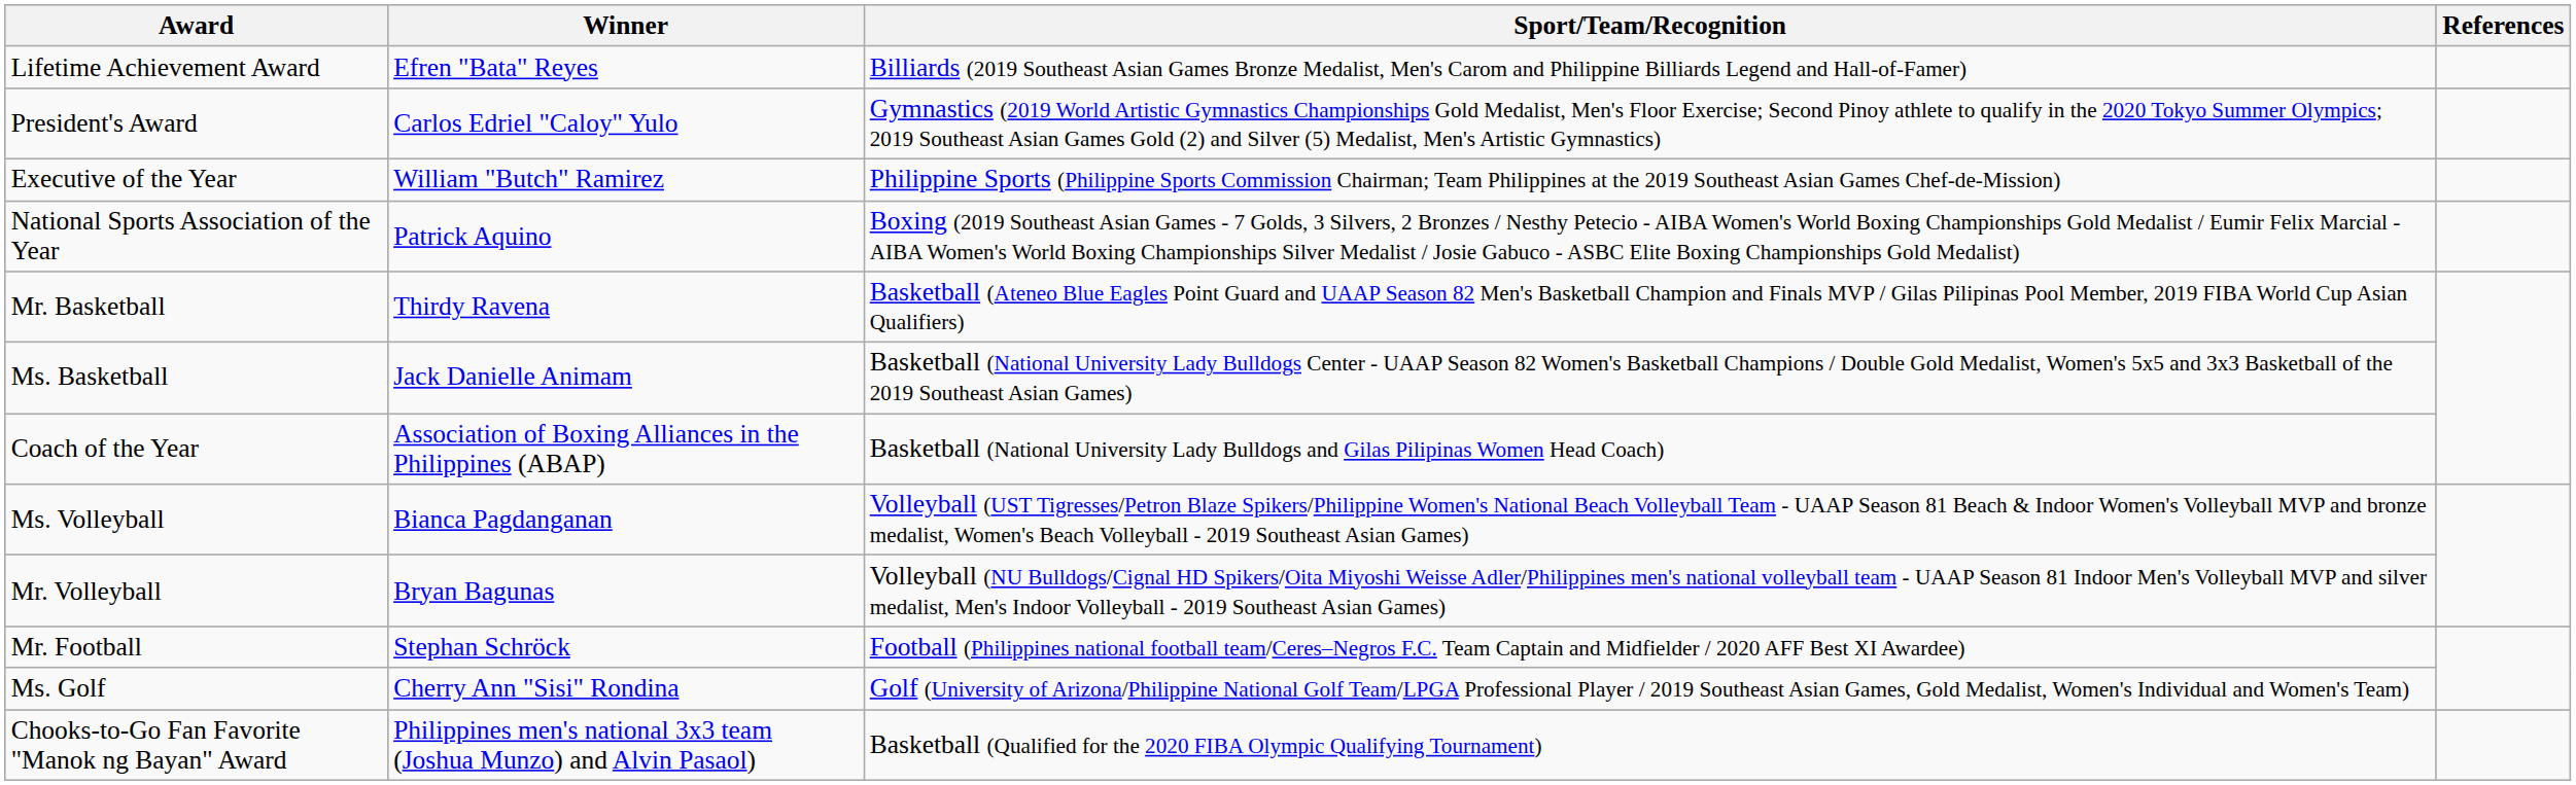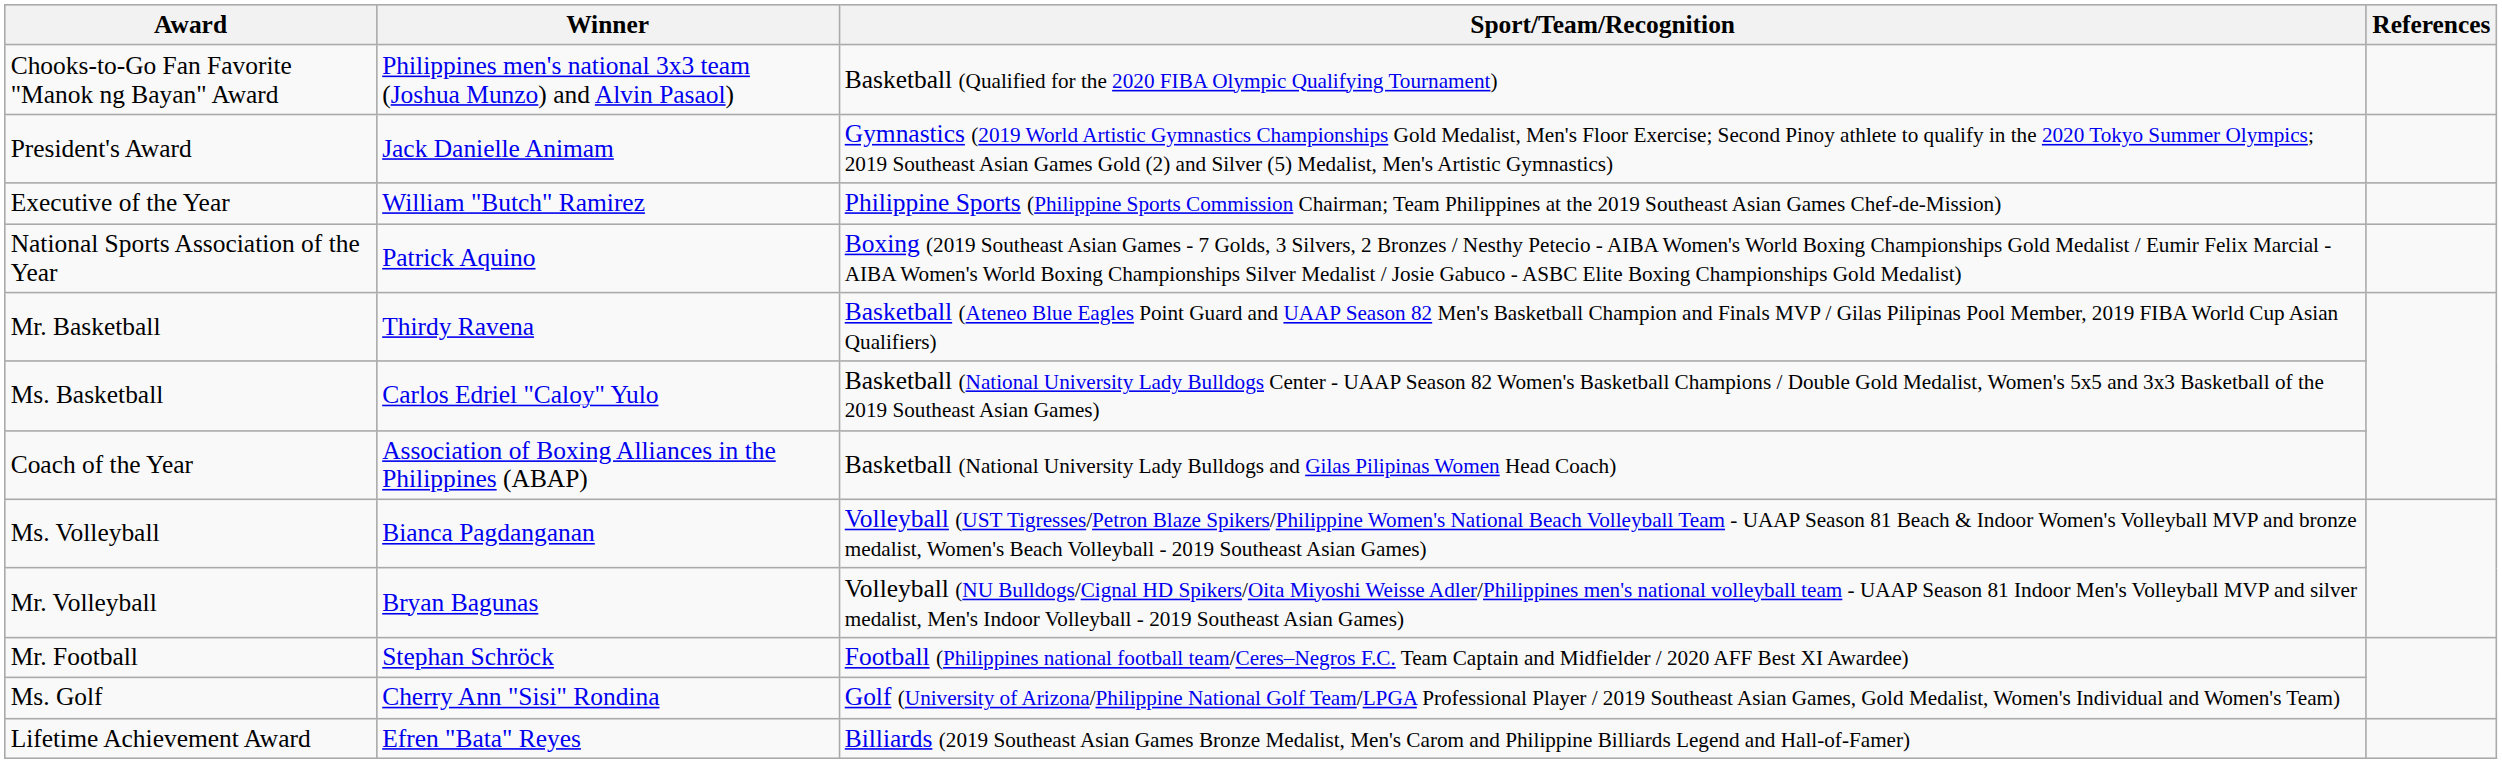rows swapped: Lifetime Achievement Award <-> Chooks-to-Go Fan Favorite "Manok ng Bayan" Award
President's Award | Winner: Carlos Edriel "Caloy" Yulo -> Jack Danielle Animam
Ms. Basketball | Winner: Jack Danielle Animam -> Carlos Edriel "Caloy" Yulo
